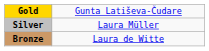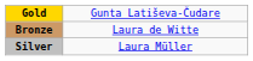rows swapped: Silver <-> Bronze
